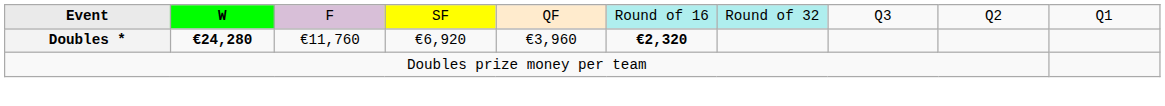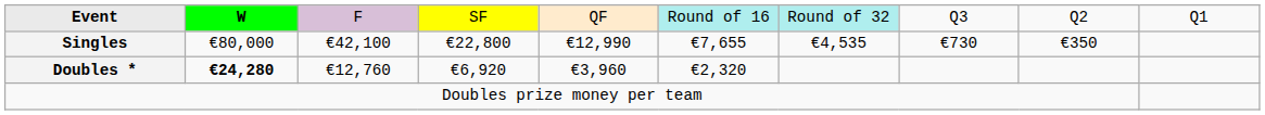+ row: Singles | €80,000 | €42,100 | €22,800 | €12,990 | €7,655 | €4,535 | €730 | €350
Doubles * | column 3: €11,760 -> €12,760
Doubles * | column 6: bold -> normal
